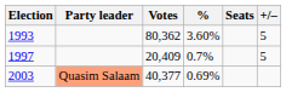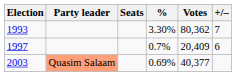columns swapped: Votes <-> Seats
1993 | %: 3.60% -> 3.30%
1993 | +/–: 5 -> 7
1997 | +/–: 5 -> 6
